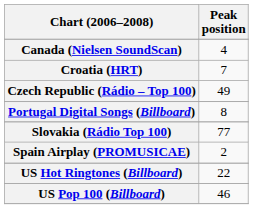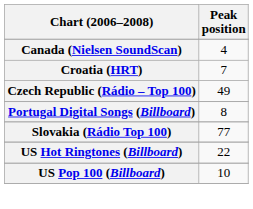- row: Spain Airplay (PROMUSICAE) | 2
US Pop 100 (Billboard) | Peak position: 46 -> 10
